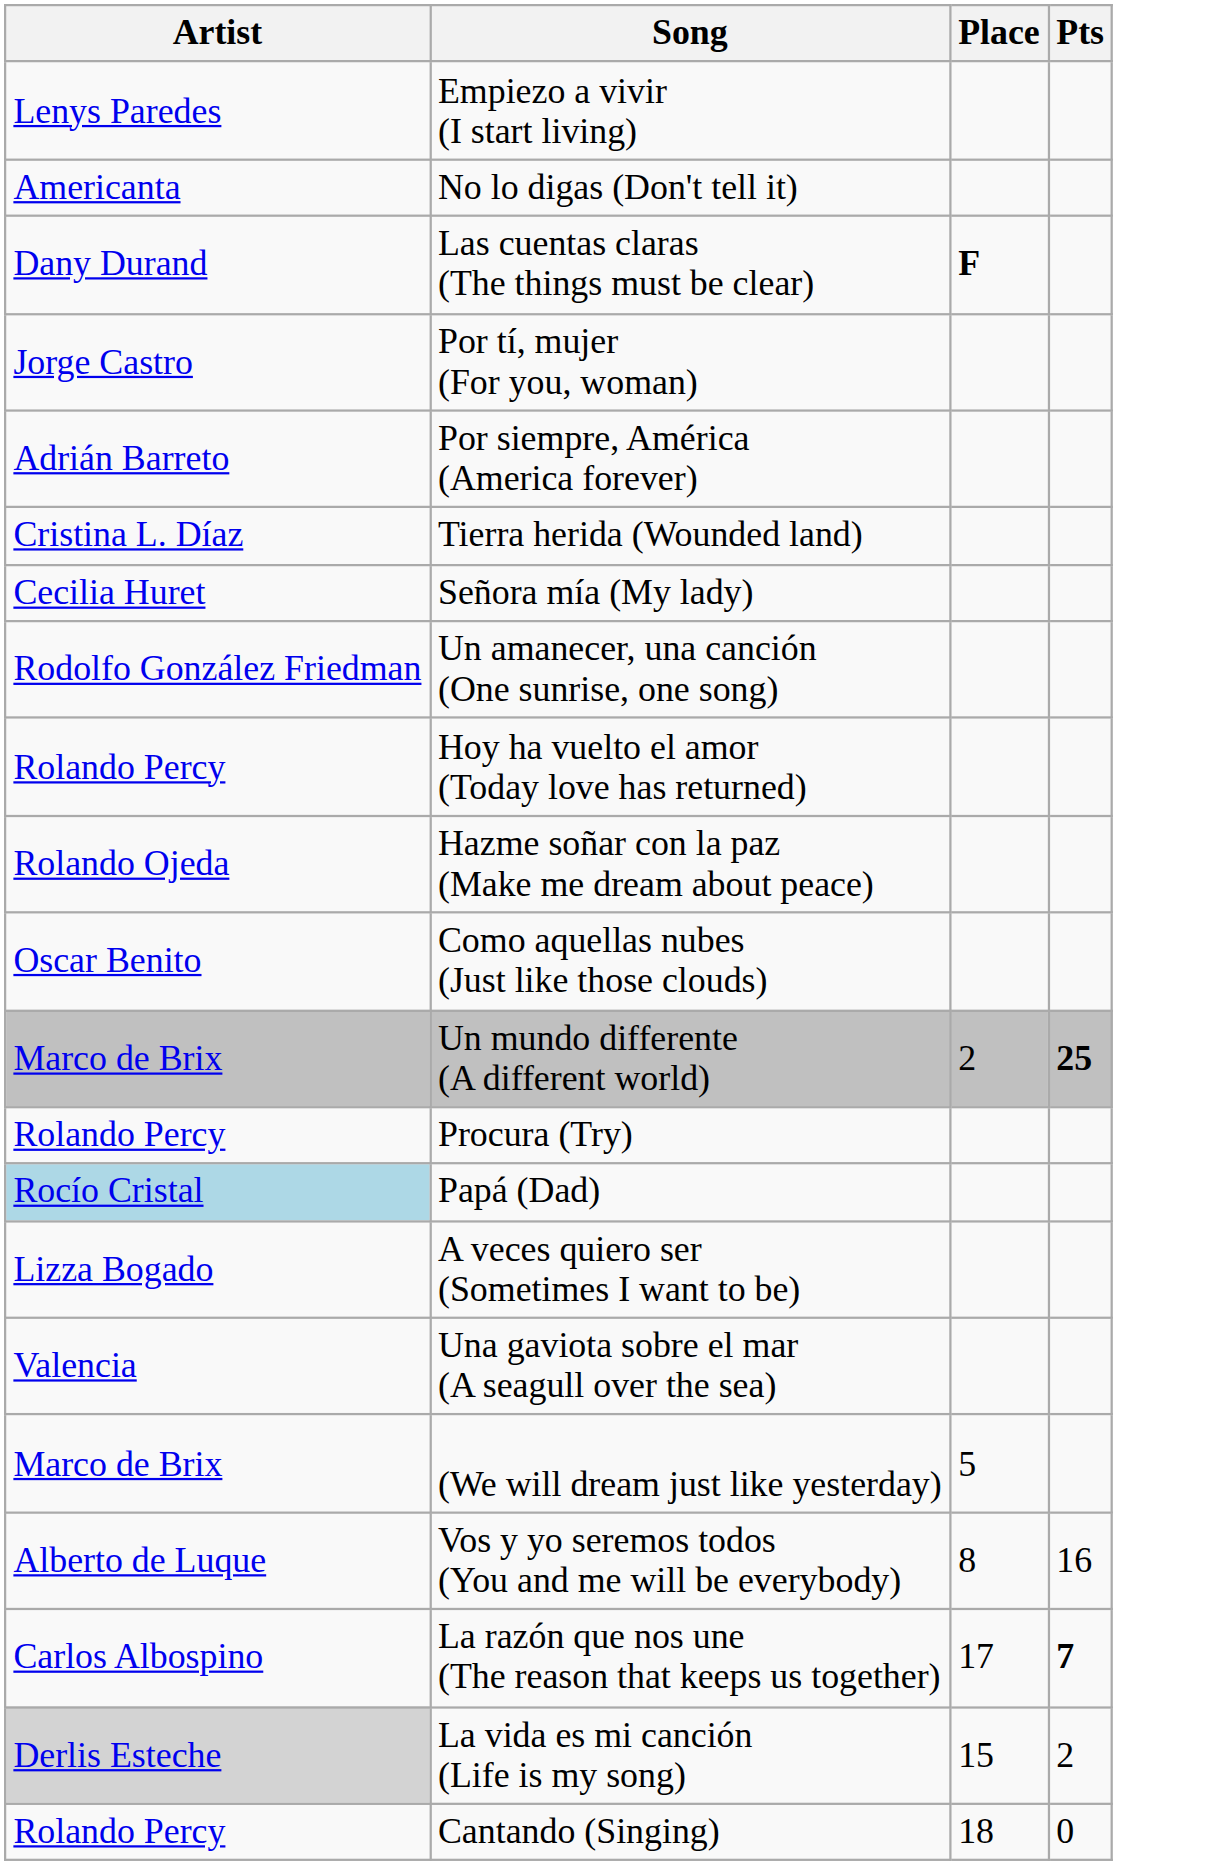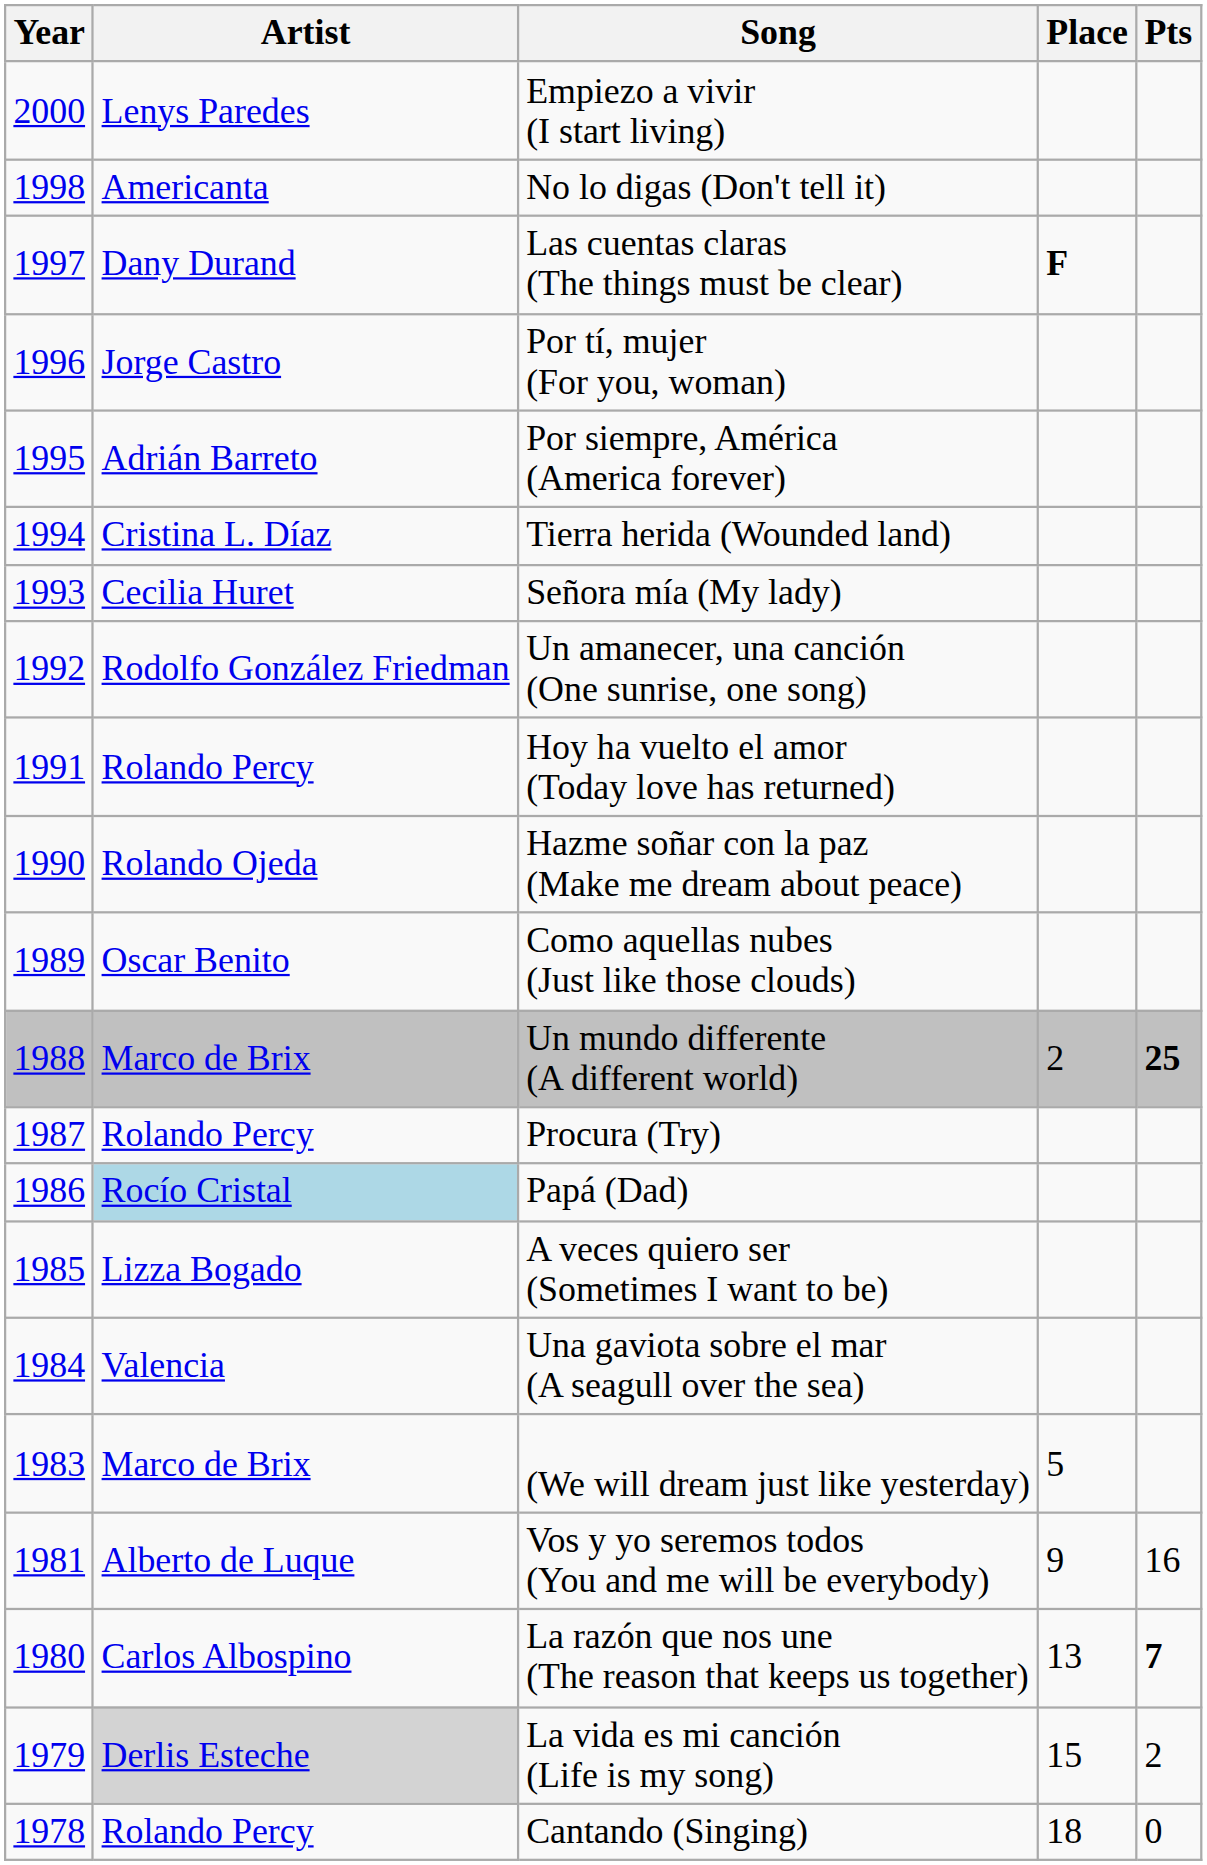+ column: Year | 2000 | 1998 | 1997 | 1996 | 1995 | 1994 | 1993 | 1992 | 1991 | 1990 | 1989 | 1988 | 1987 | 1986 | 1985 | 1984 | 1983 | 1981 | 1980 | 1979 | 1978
Vos y yo seremos todos (You and me will be everybody) | Place: 8 -> 9
La razón que nos une (The reason that keeps us together) | Place: 17 -> 13
